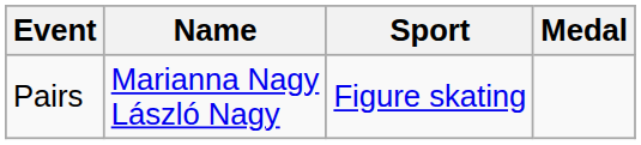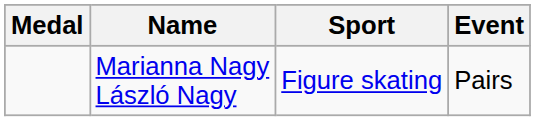columns swapped: Medal <-> Event
